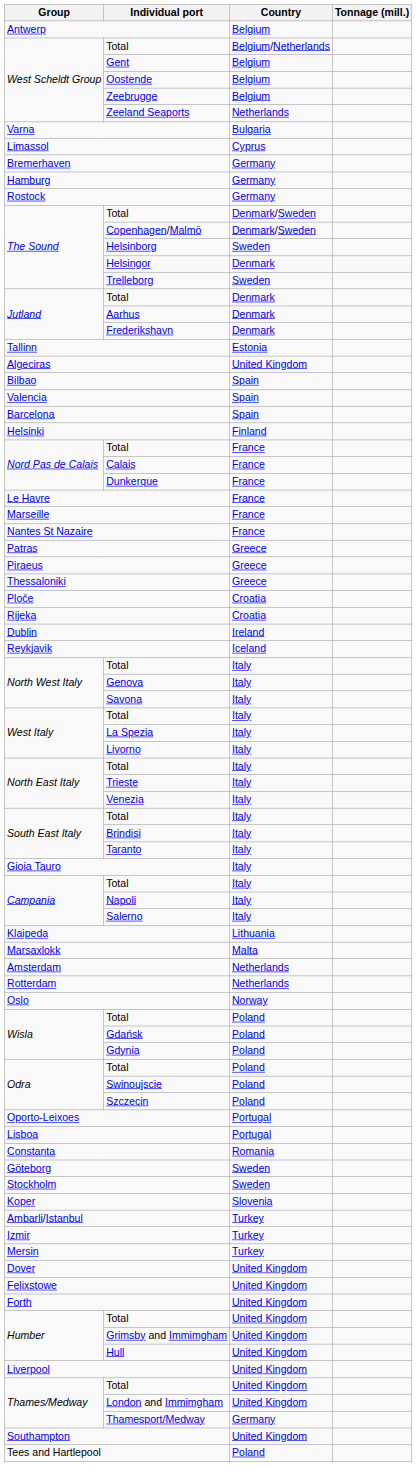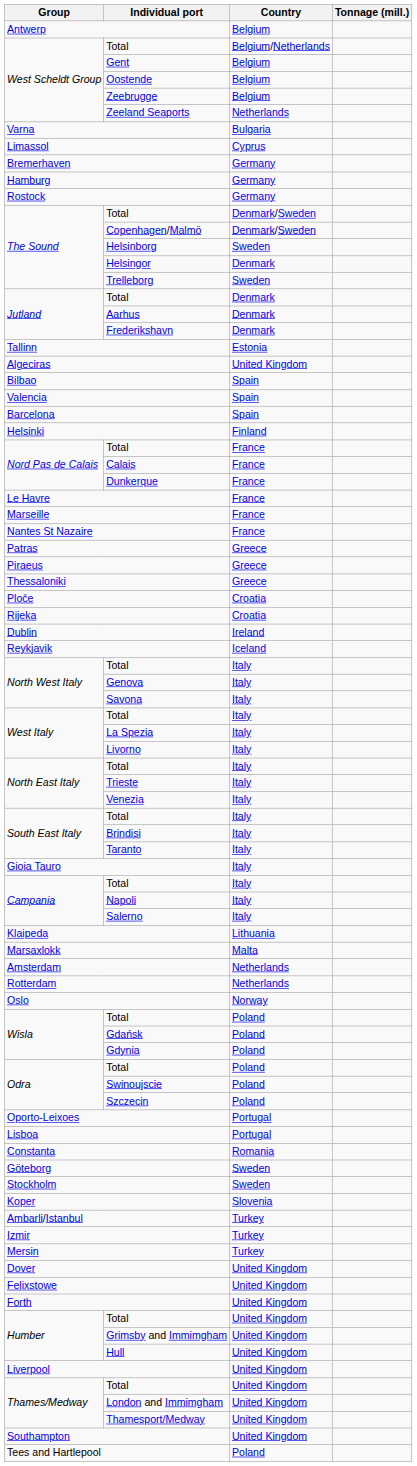Thamesport/Medway | Country: Germany -> United Kingdom
